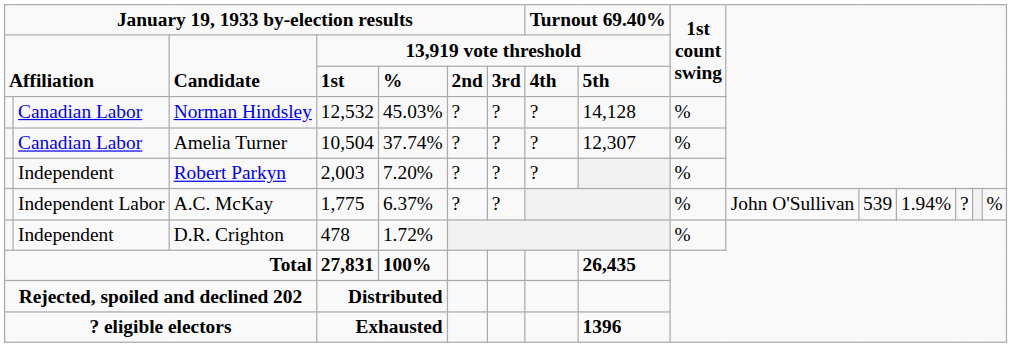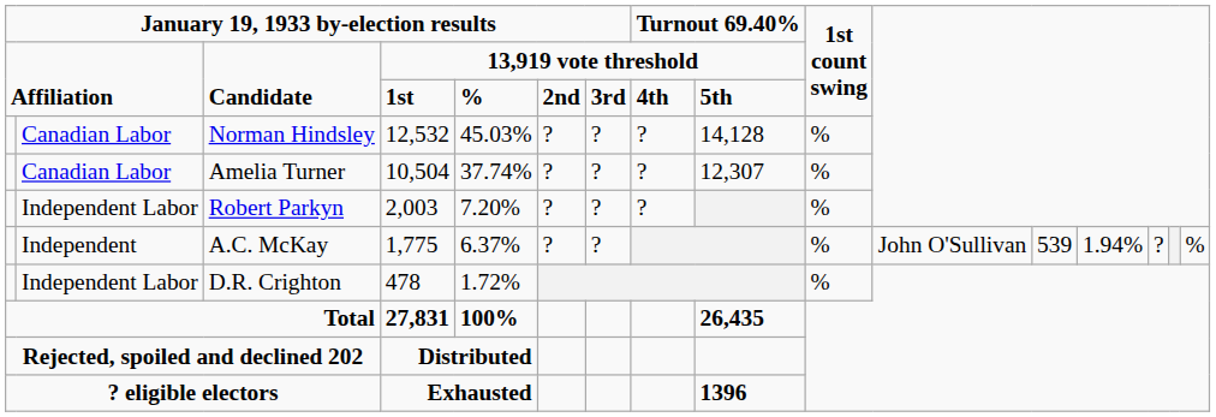Robert Parkyn | column 2: Independent -> Independent Labor
A.C. McKay | column 2: Independent Labor -> Independent
D.R. Crighton | column 2: Independent -> Independent Labor
